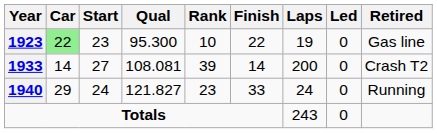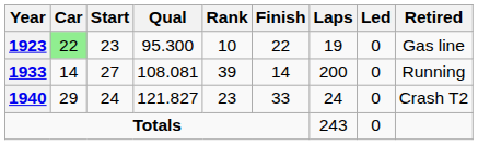1933 | Retired: Crash T2 -> Running
1940 | Retired: Running -> Crash T2
